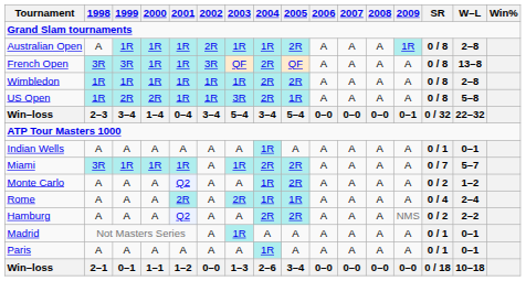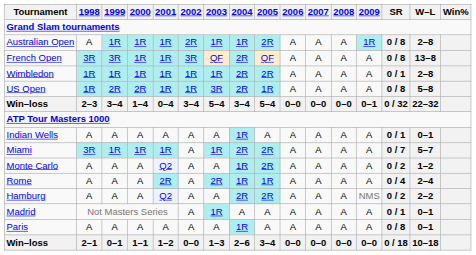Wimbledon | SR: 0 / 8 -> 0 / 1
Paris | SR: 0 / 1 -> 0 / 8
